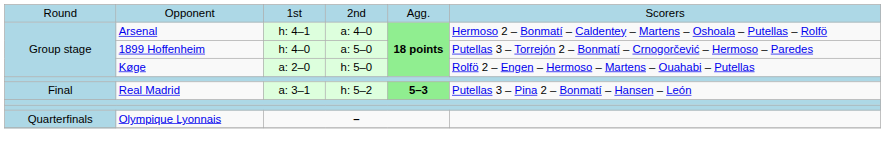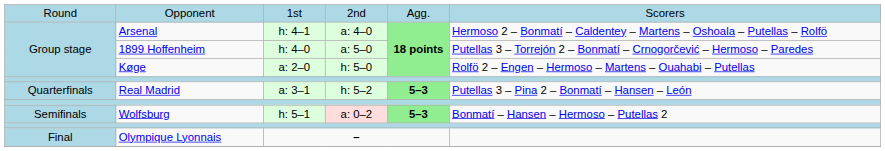Real Madrid | column 1: Final -> Quarterfinals
+ row: Semifinals | Wolfsburg | h: 5–1 | a: 0–2 | 5–3 | Bonmatí – Hansen – Hermoso – Putellas 2
Olympique Lyonnais | column 1: Quarterfinals -> Final
